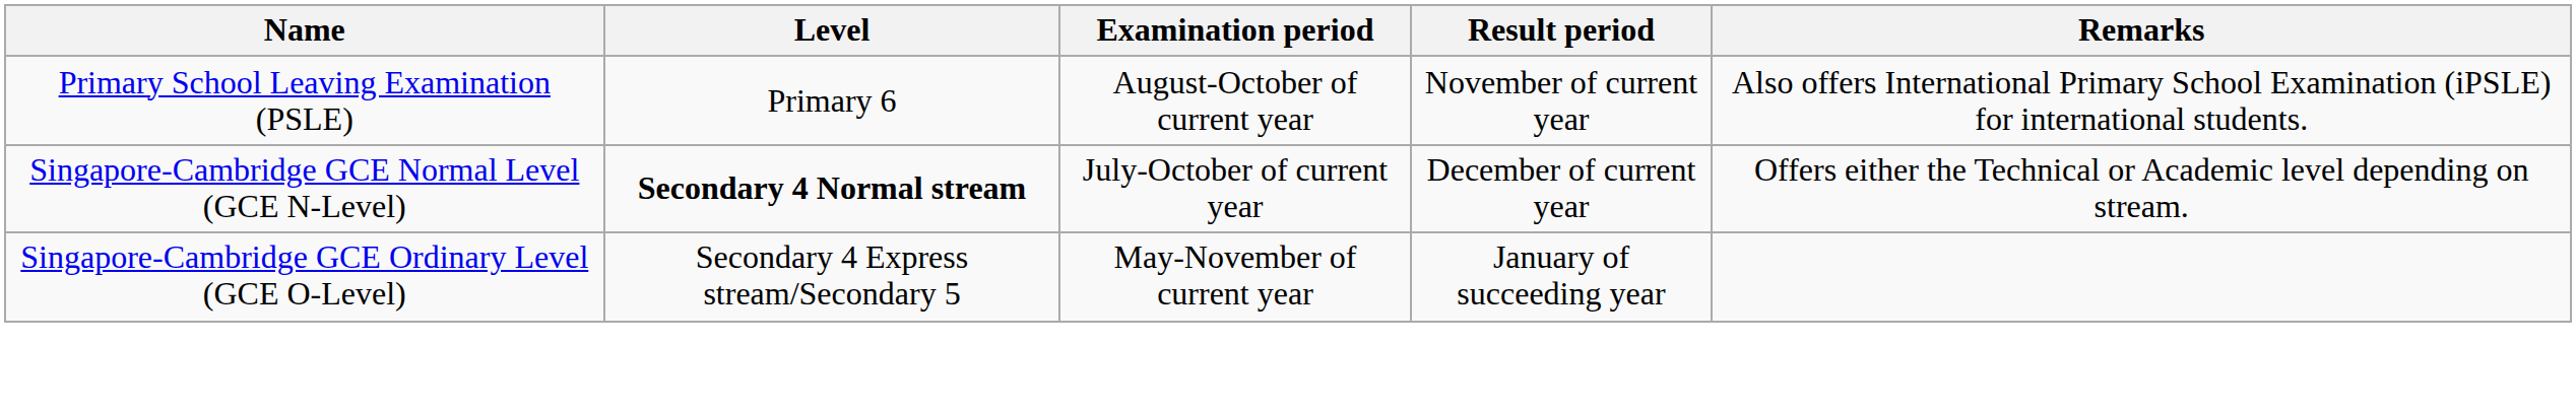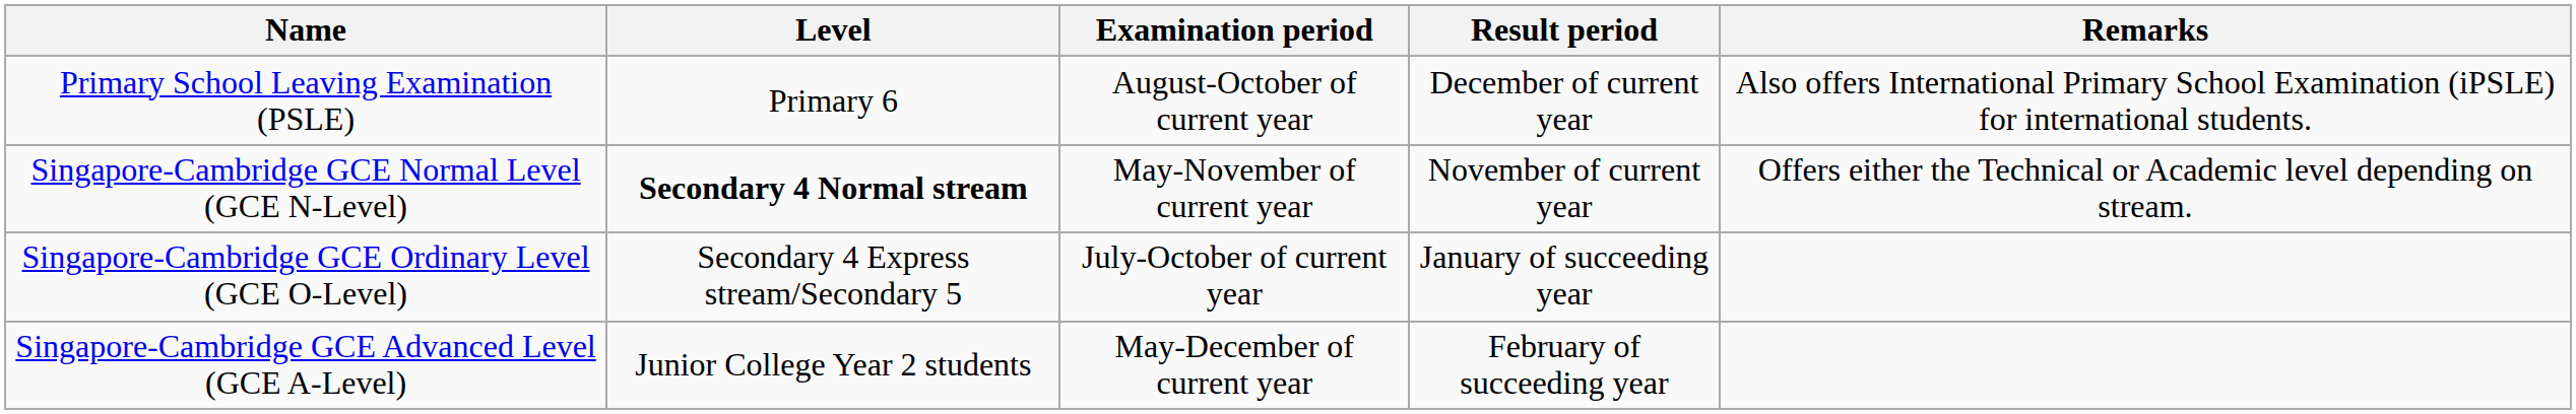Primary School Leaving Examination (PSLE) | Result period: November of current year -> December of current year
Singapore-Cambridge GCE Normal Level (GCE N-Level) | Examination period: July-October of current year -> May-November of current year
Singapore-Cambridge GCE Normal Level (GCE N-Level) | Result period: December of current year -> November of current year
Singapore-Cambridge GCE Ordinary Level (GCE O-Level) | Examination period: May-November of current year -> July-October of current year
+ row: Singapore-Cambridge GCE Advanced Level (GCE A-Level) | Junior College Year 2 students | May-December of current year | February of succeeding year
